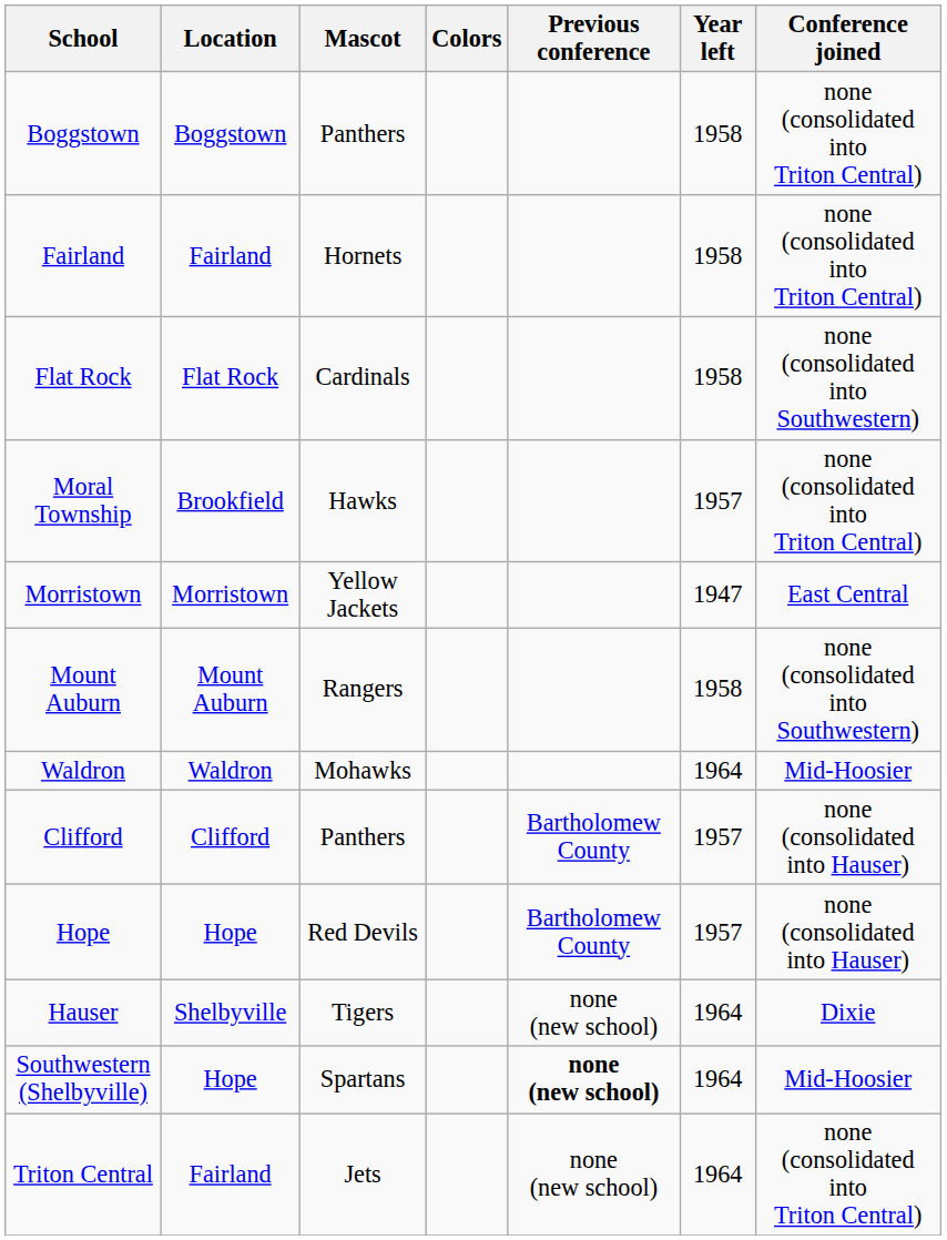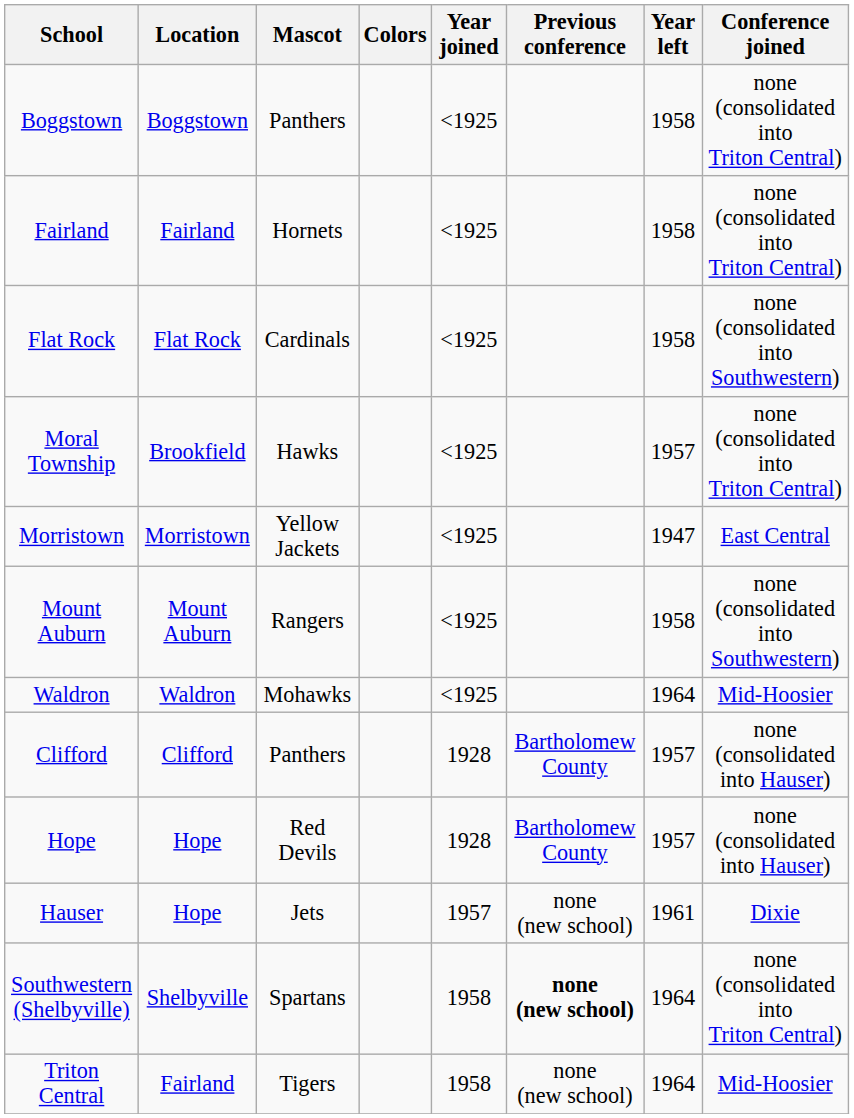+ column: Year joined | <1925 | <1925 | <1925 | <1925 | <1925 | <1925 | <1925 | 1928 | 1928 | 1957 | 1958 | 1958
Hauser | Location: Shelbyville -> Hope
Hauser | Mascot: Tigers -> Jets
Hauser | Year left: 1964 -> 1961
Southwestern (Shelbyville) | Location: Hope -> Shelbyville
Southwestern (Shelbyville) | Conference joined: Mid-Hoosier -> none (consolidated into Triton Central)
Triton Central | Mascot: Jets -> Tigers
Triton Central | Conference joined: none (consolidated into Triton Central) -> Mid-Hoosier
